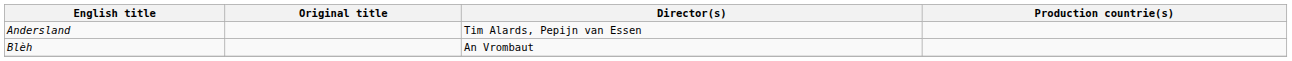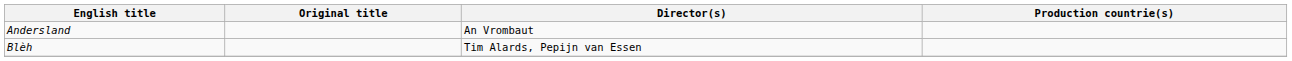Andersland | Director(s): Tim Alards, Pepijn van Essen -> An Vrombaut
Blèh | Director(s): An Vrombaut -> Tim Alards, Pepijn van Essen
